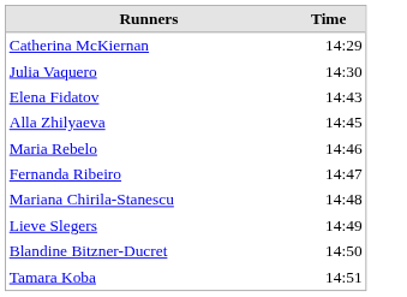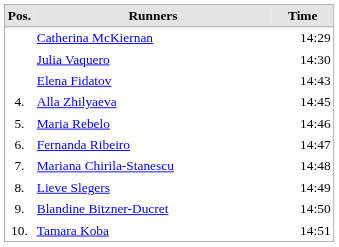+ column: Pos. | 4. | 5. | 6. | 7. | 8. | 9. | 10.
